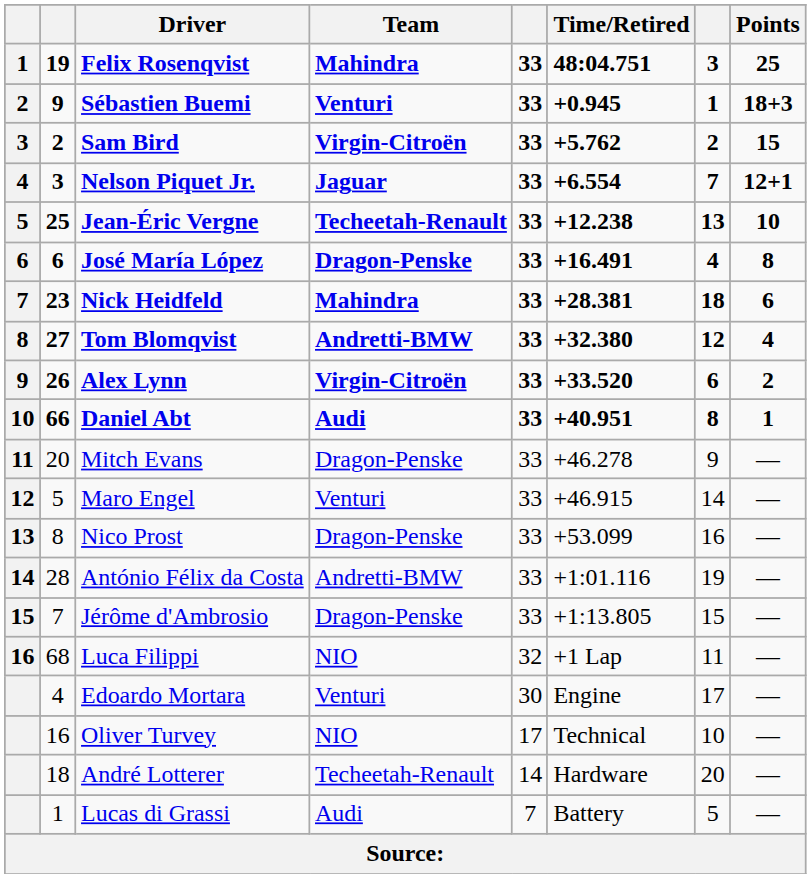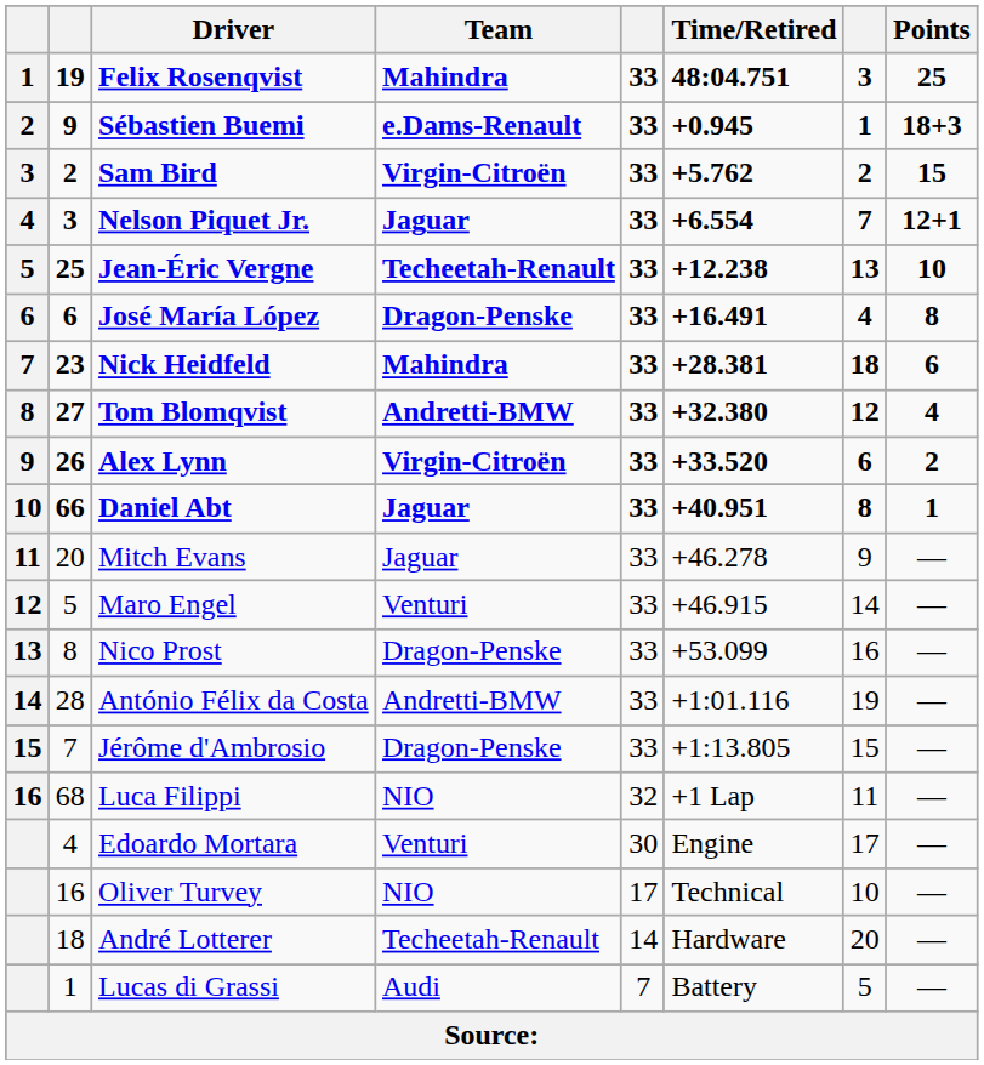Sébastien Buemi | Team: Venturi -> e.Dams-Renault
Daniel Abt | Team: Audi -> Jaguar
Mitch Evans | Team: Dragon-Penske -> Jaguar
